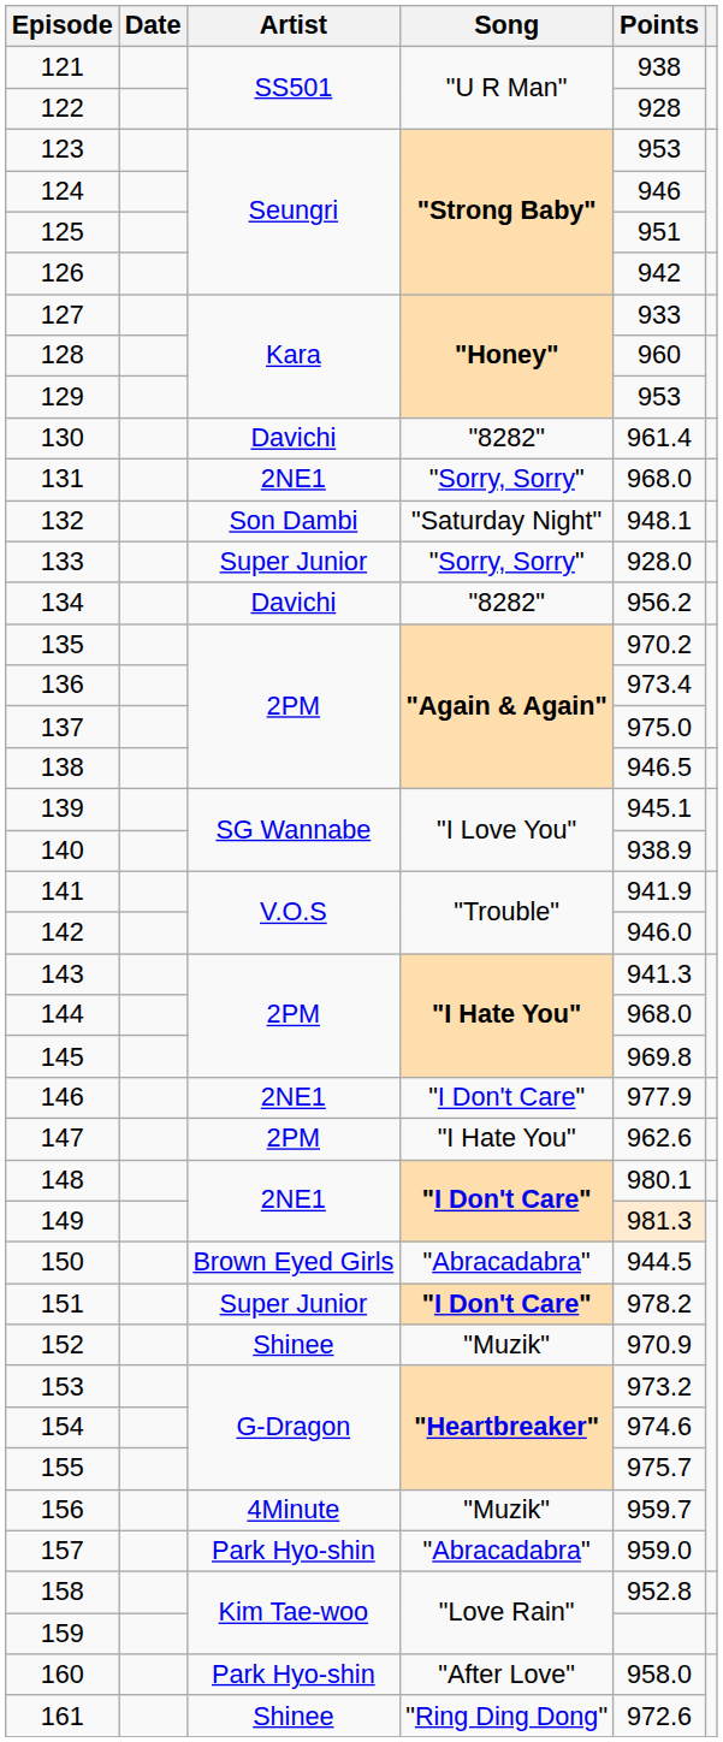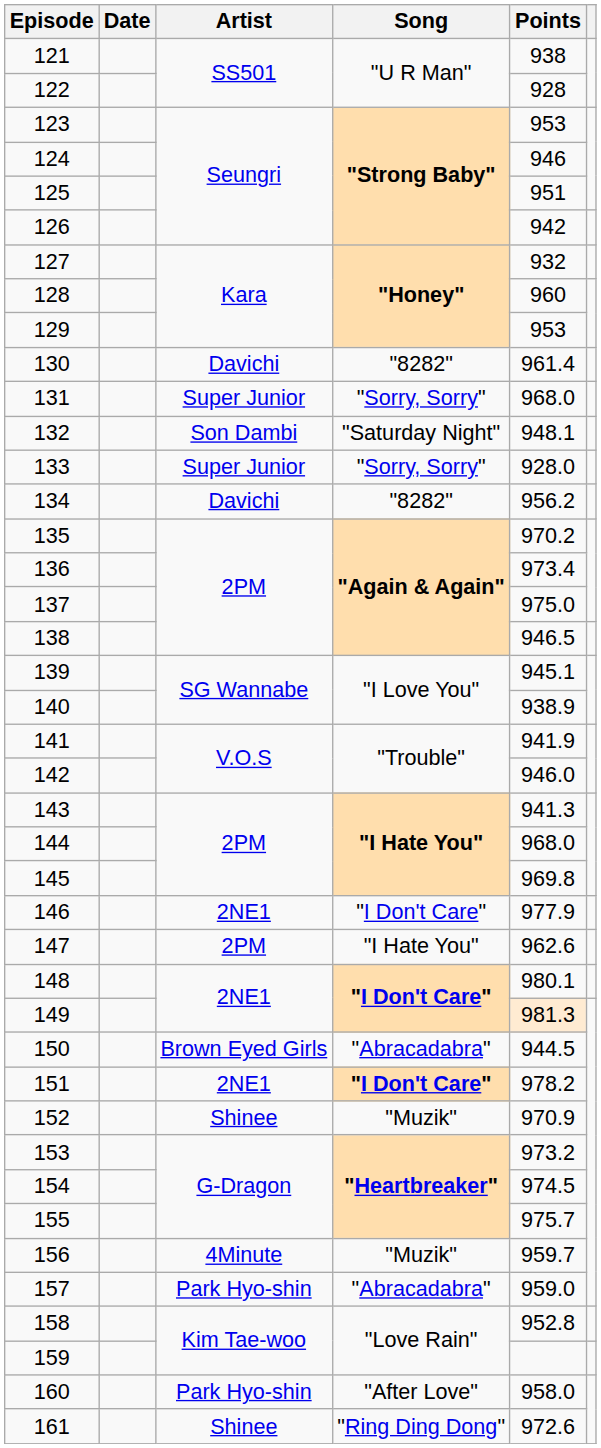127 | Points: 933 -> 932
131 | Artist: 2NE1 -> Super Junior
151 | Artist: Super Junior -> 2NE1
154 | Points: 974.6 -> 974.5
